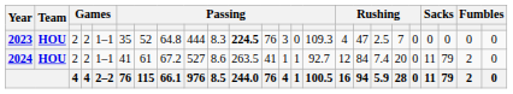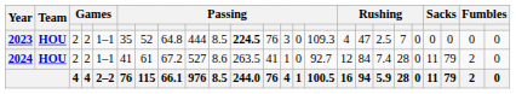2023 | column 10: 8.3 -> 8.5
2024 | column 14: 1 -> 0
2024 | column 19: 20 -> 28
